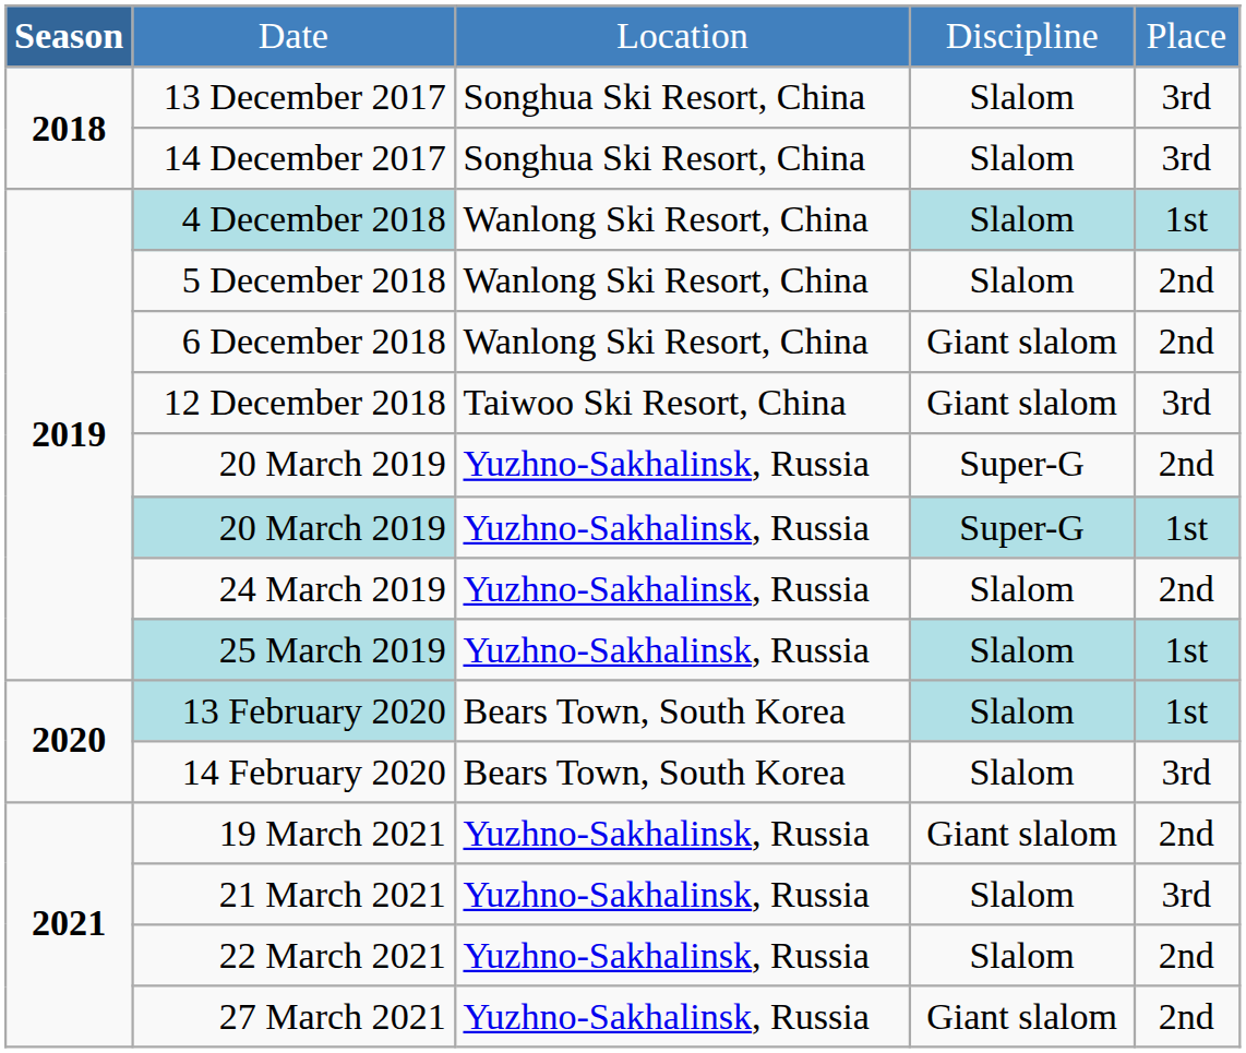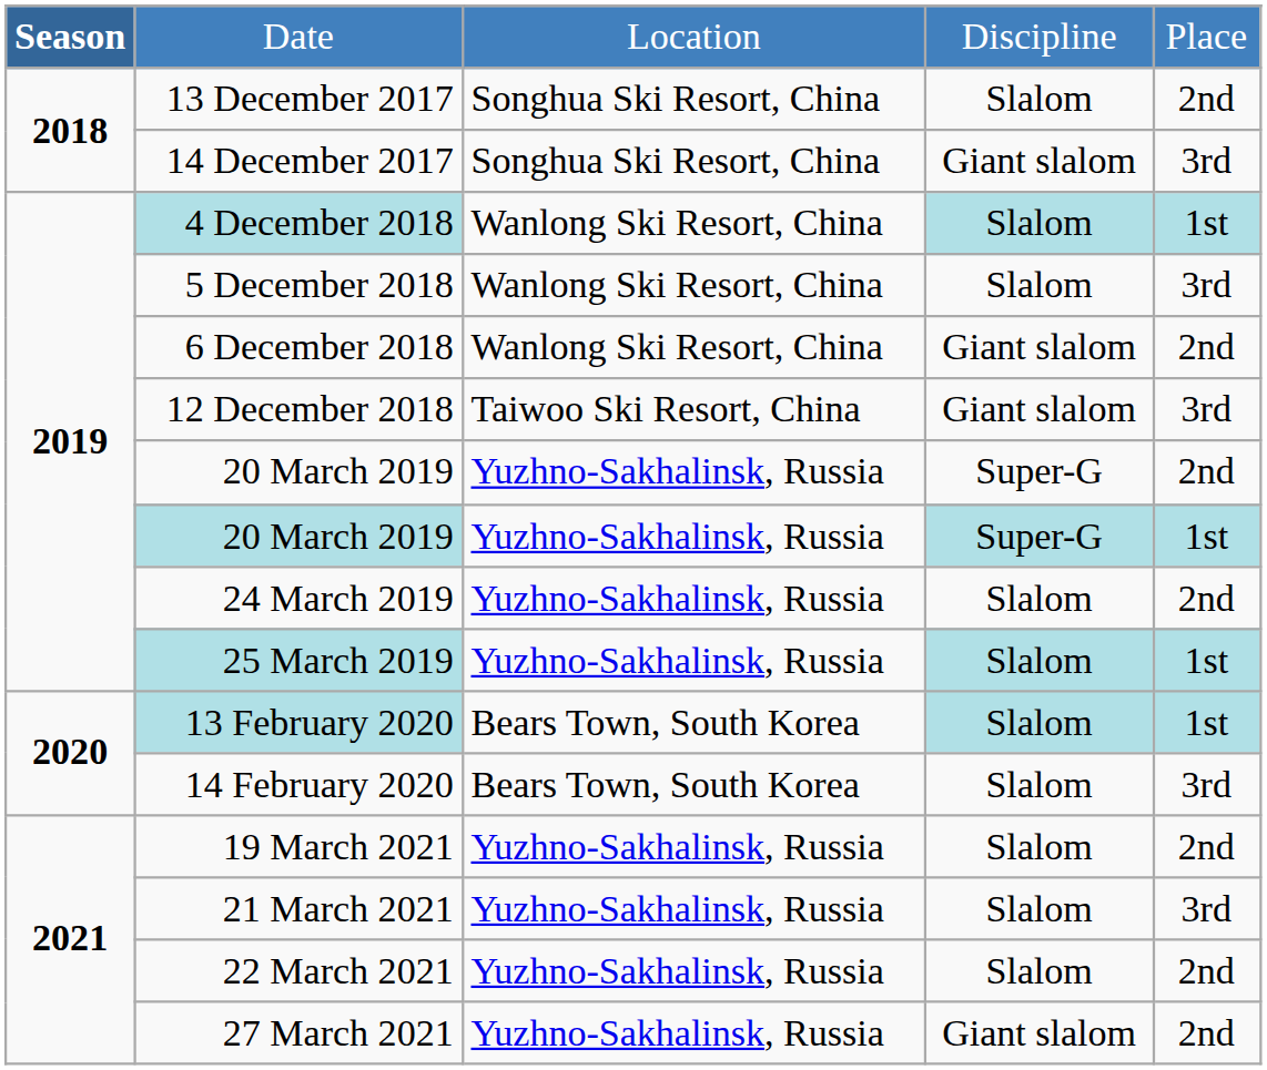13 December 2017 | column 5: 3rd -> 2nd
14 December 2017 | column 4: Slalom -> Giant slalom
5 December 2018 | column 5: 2nd -> 3rd
19 March 2021 | column 4: Giant slalom -> Slalom
